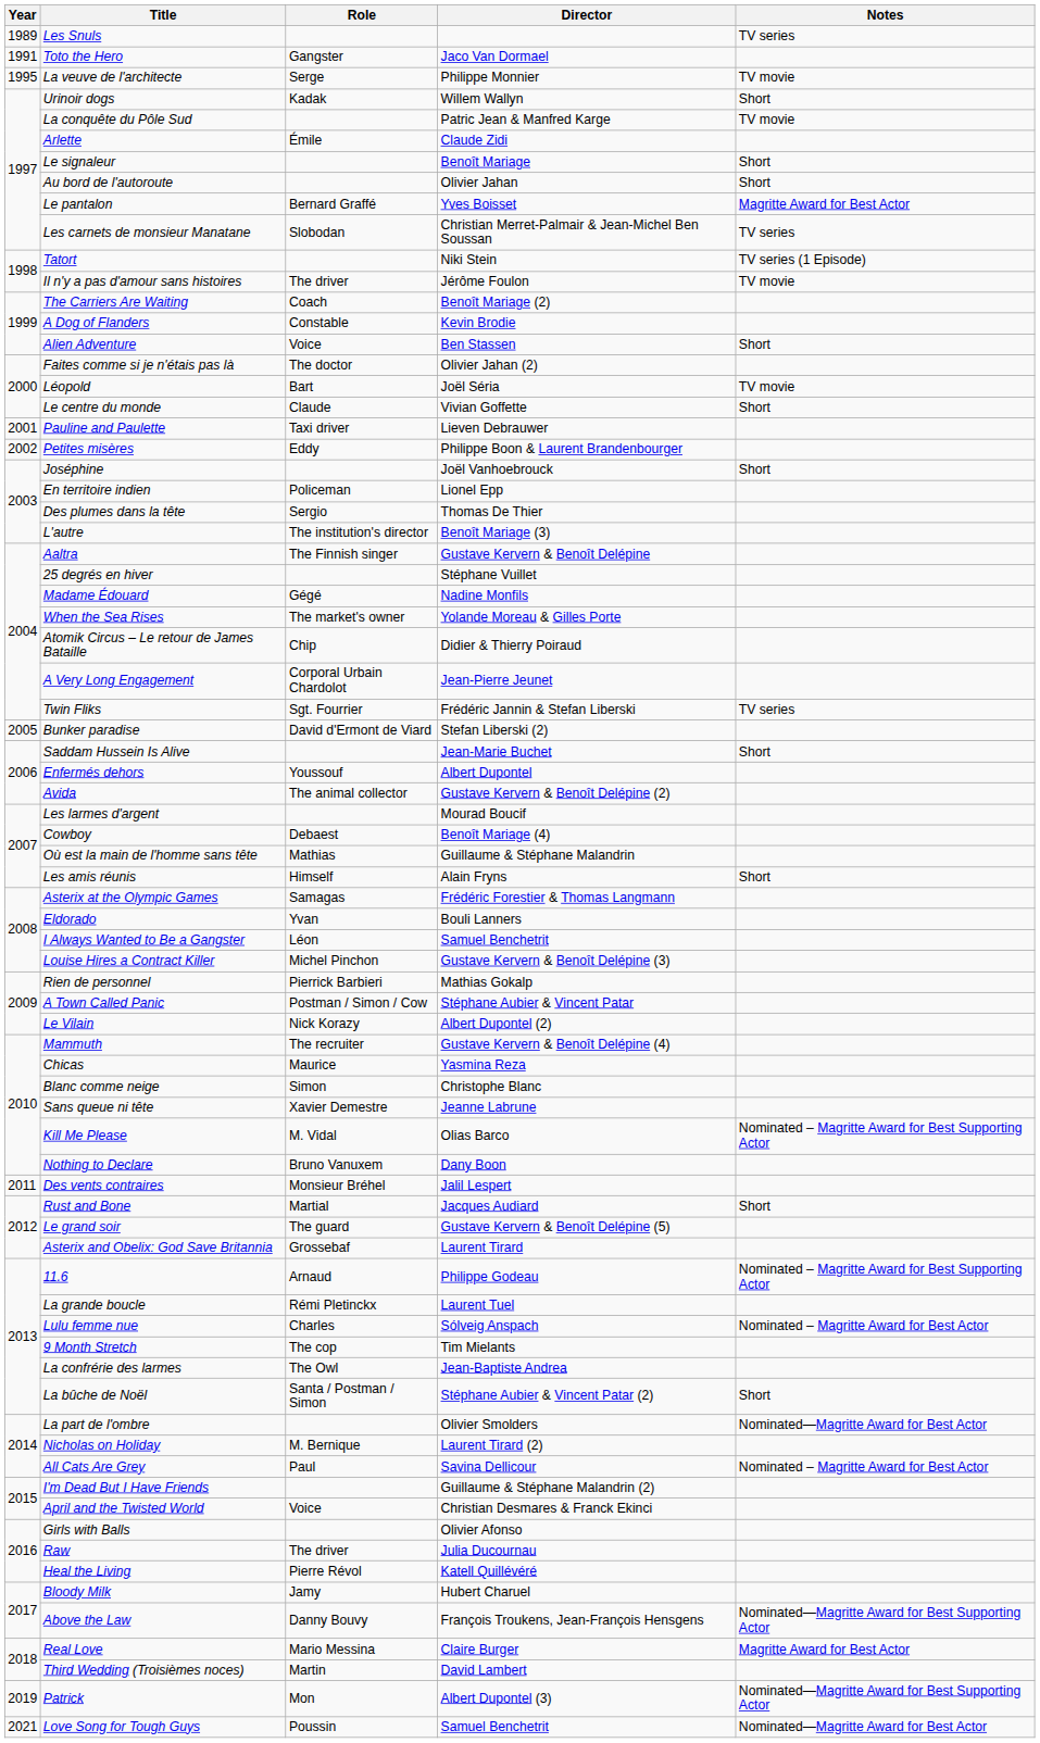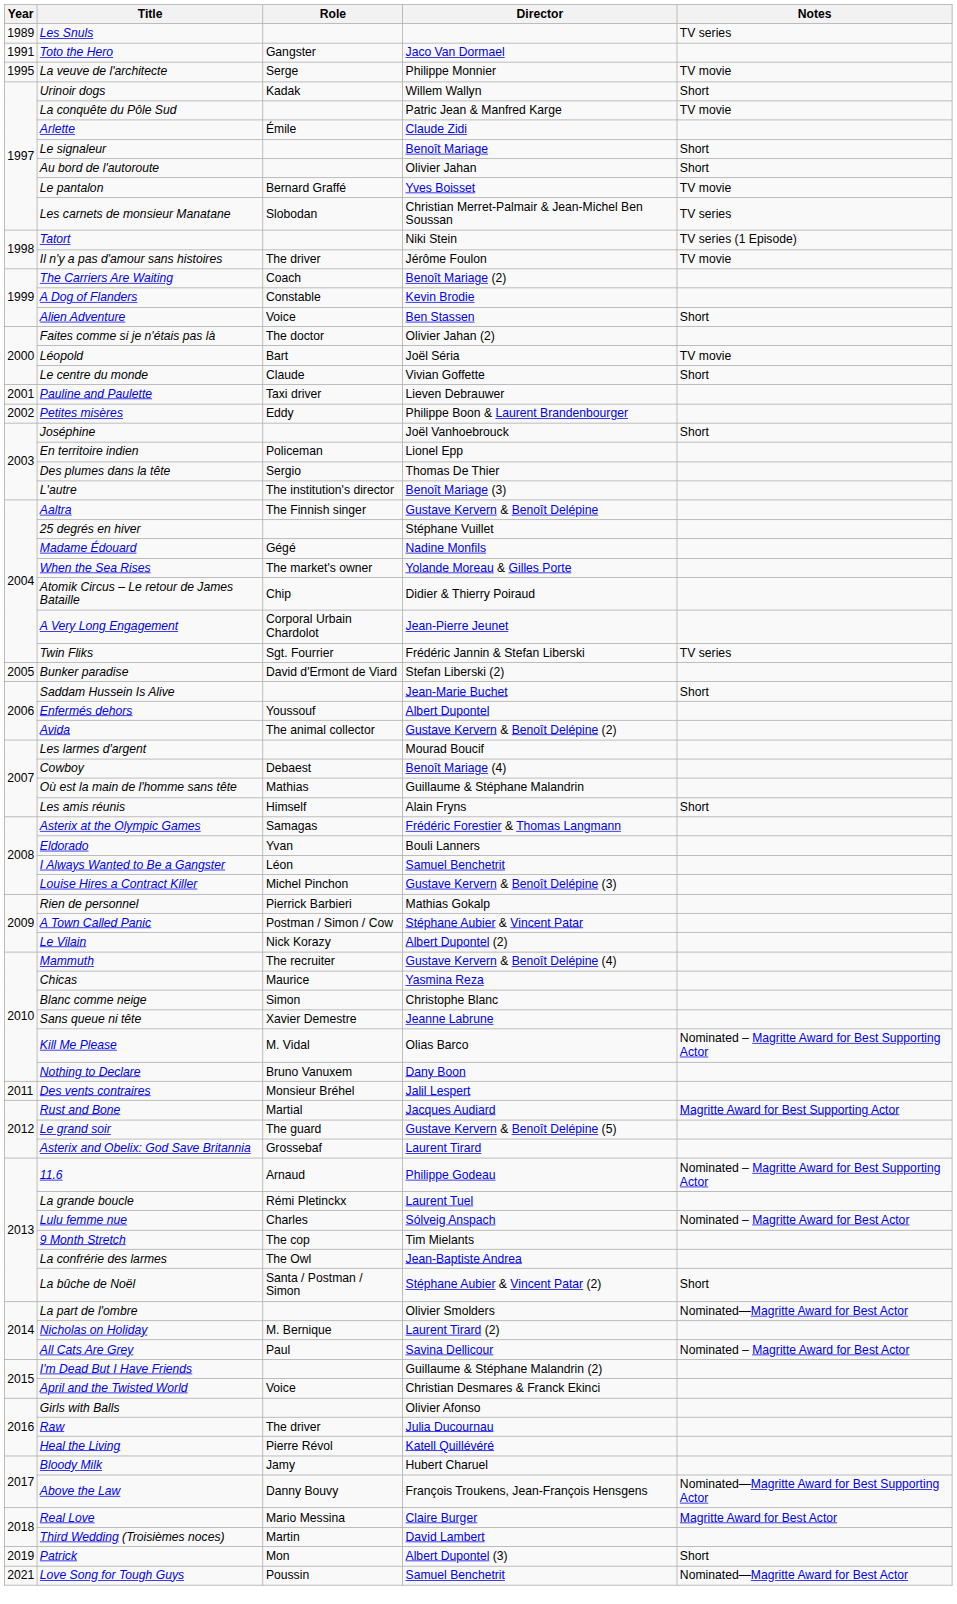Le pantalon | Notes: Magritte Award for Best Actor -> TV movie
Rust and Bone | Notes: Short -> Magritte Award for Best Supporting Actor
Patrick | Notes: Nominated—Magritte Award for Best Supporting Actor -> Short
